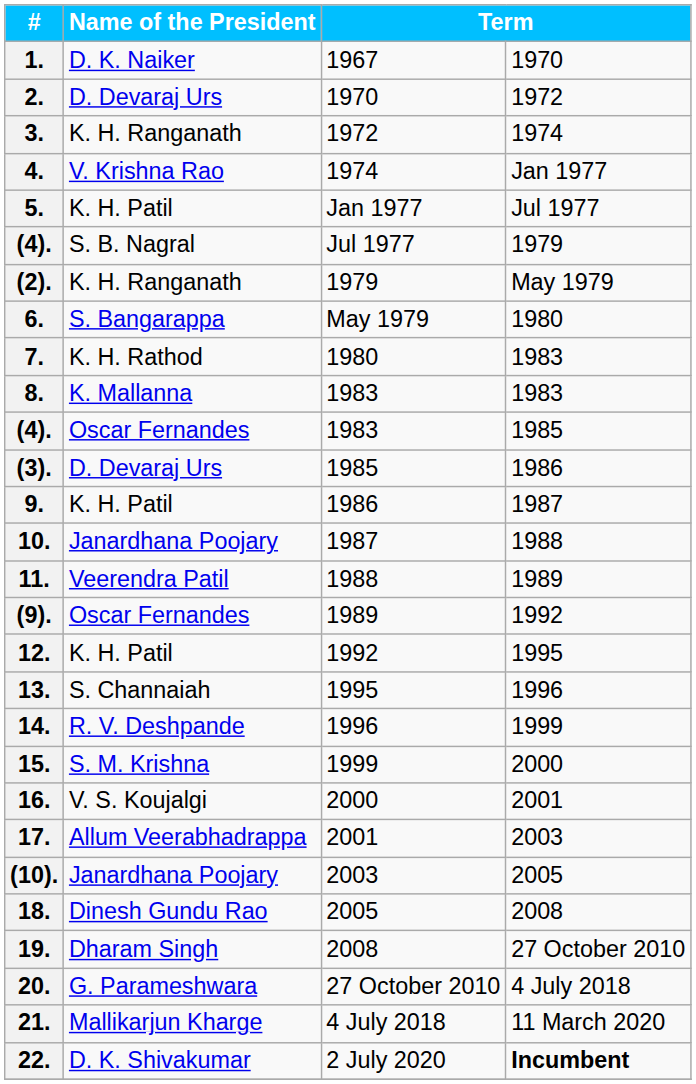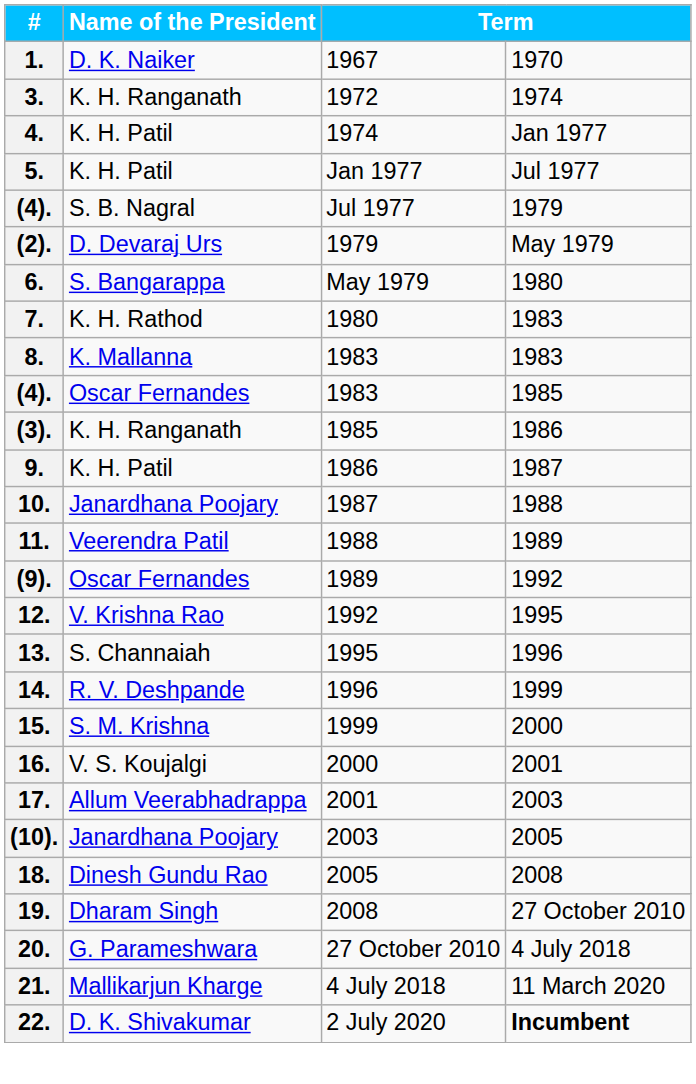- row: 2. | D. Devaraj Urs | 1970 | 1972
4. | Name of the President: V. Krishna Rao -> K. H. Patil
(2). | Name of the President: K. H. Ranganath -> D. Devaraj Urs
(3). | Name of the President: D. Devaraj Urs -> K. H. Ranganath
12. | Name of the President: K. H. Patil -> V. Krishna Rao
